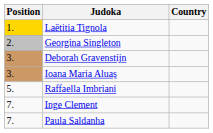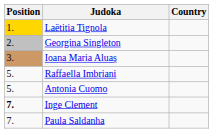- row: 3. | Deborah Gravenstijn
+ row: 5. | Antonia Cuomo
Inge Clement | Position: normal -> bold
